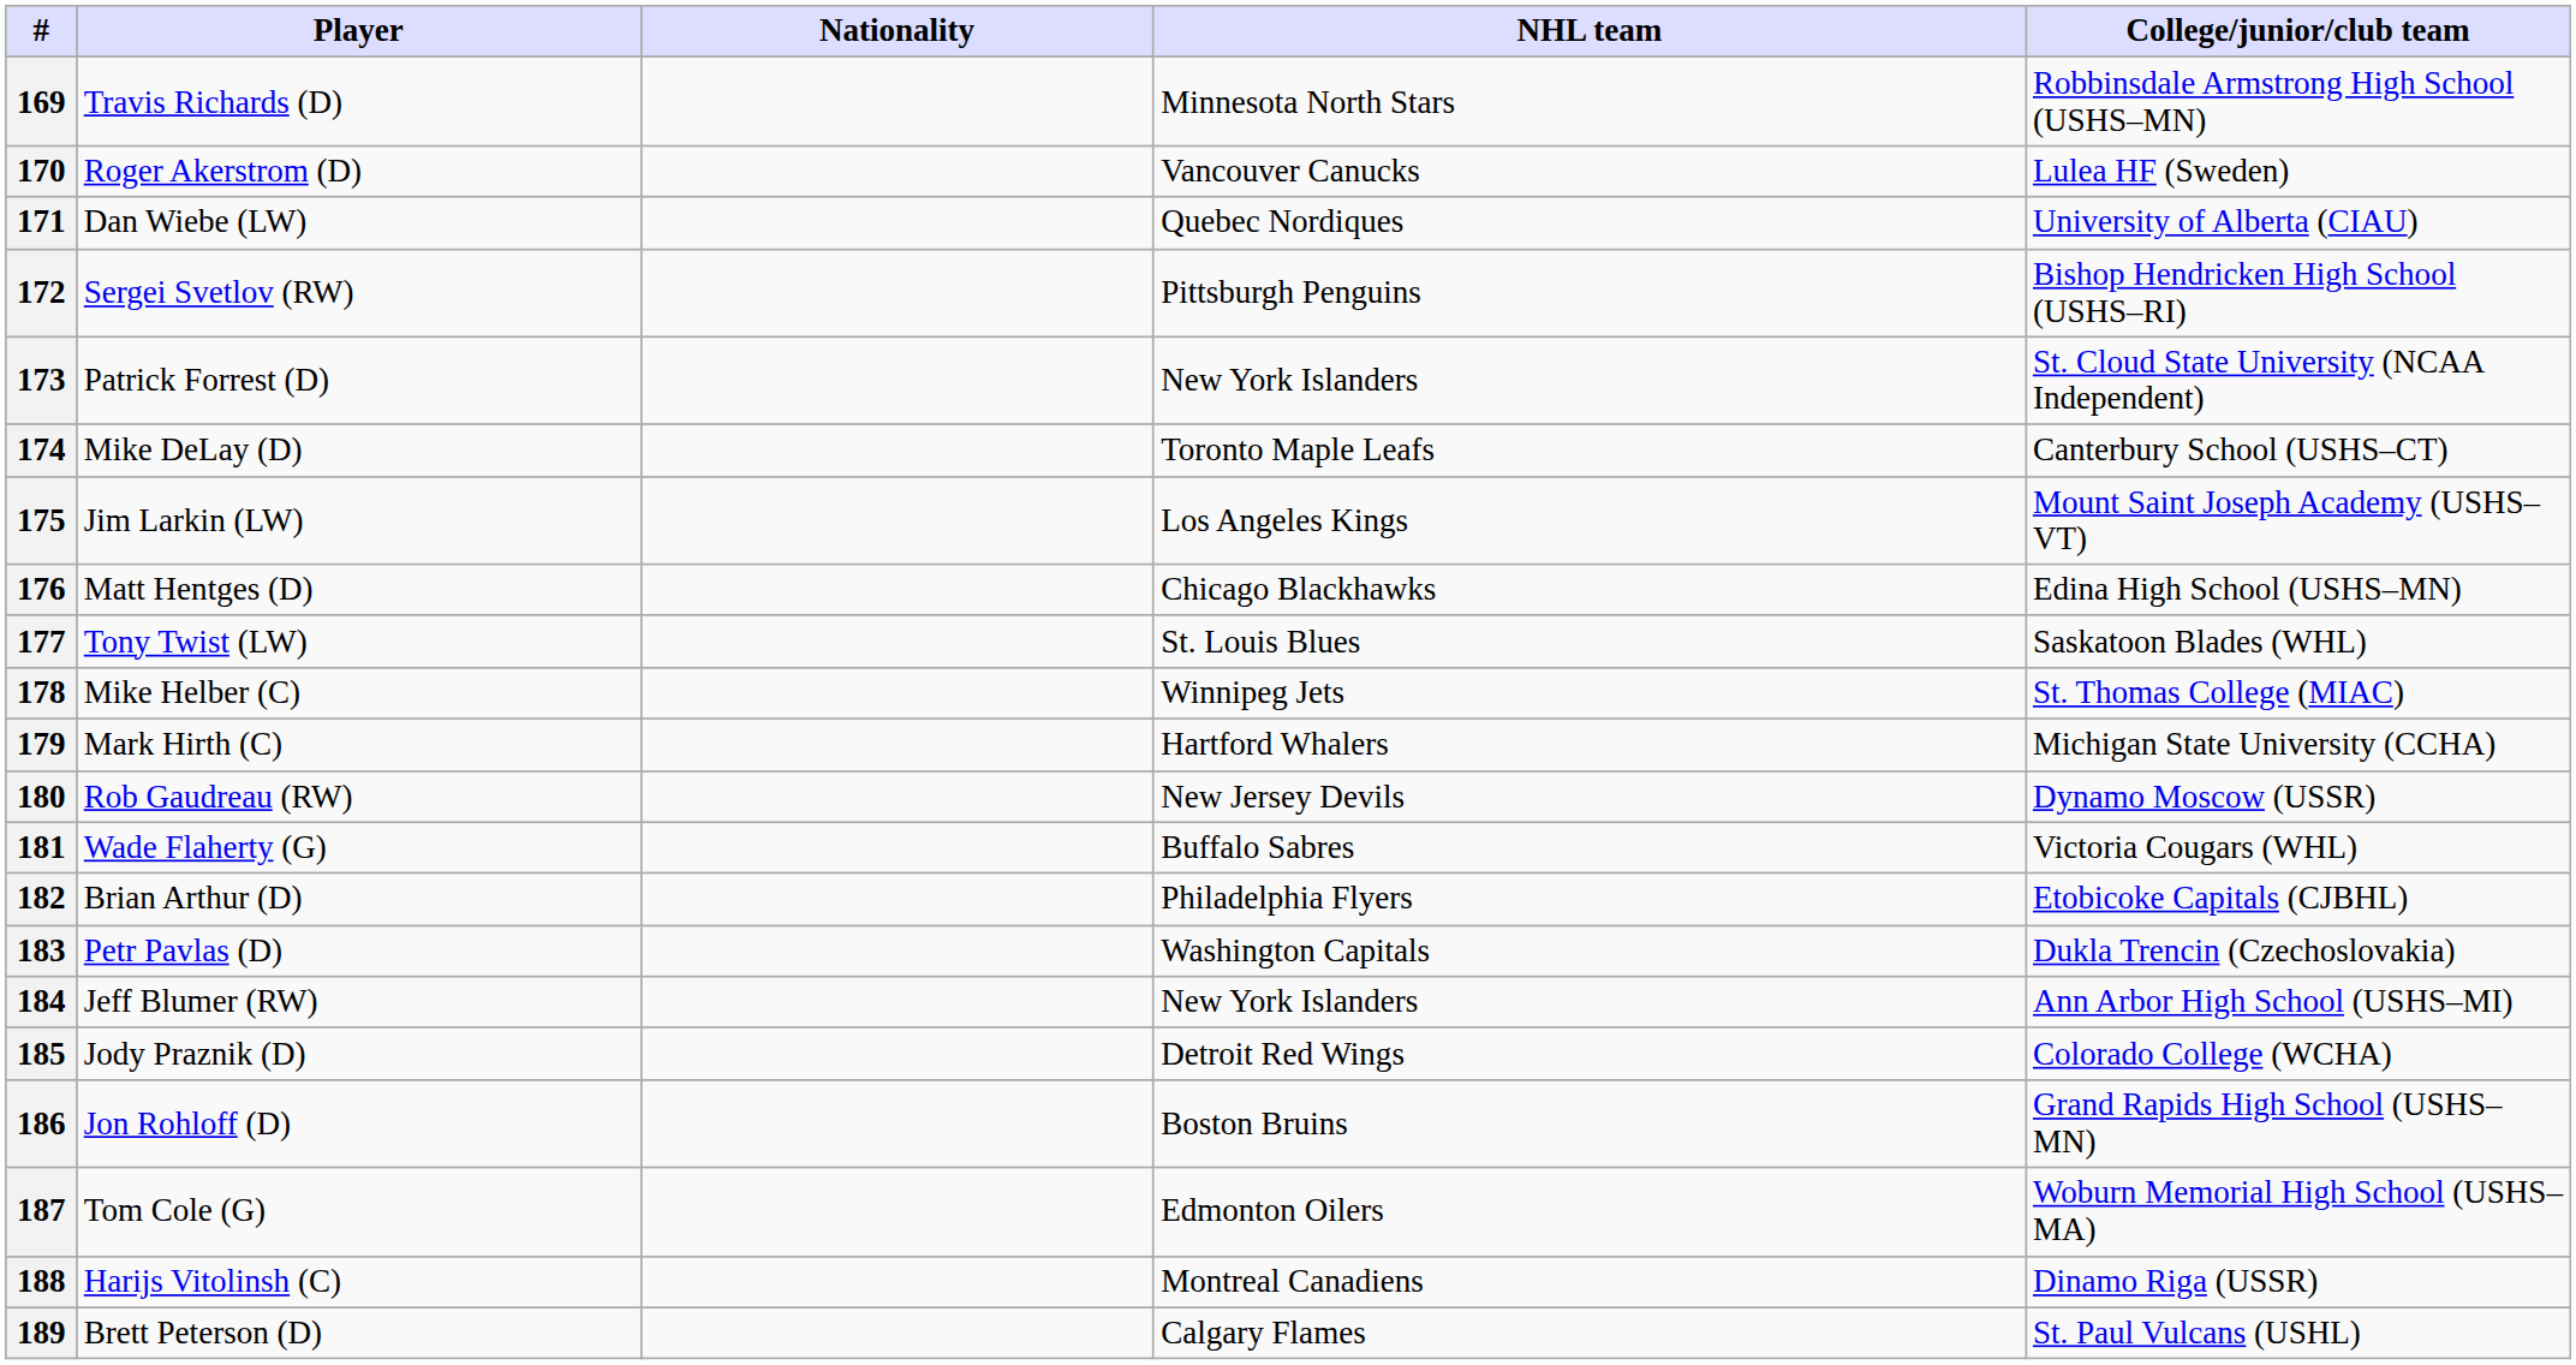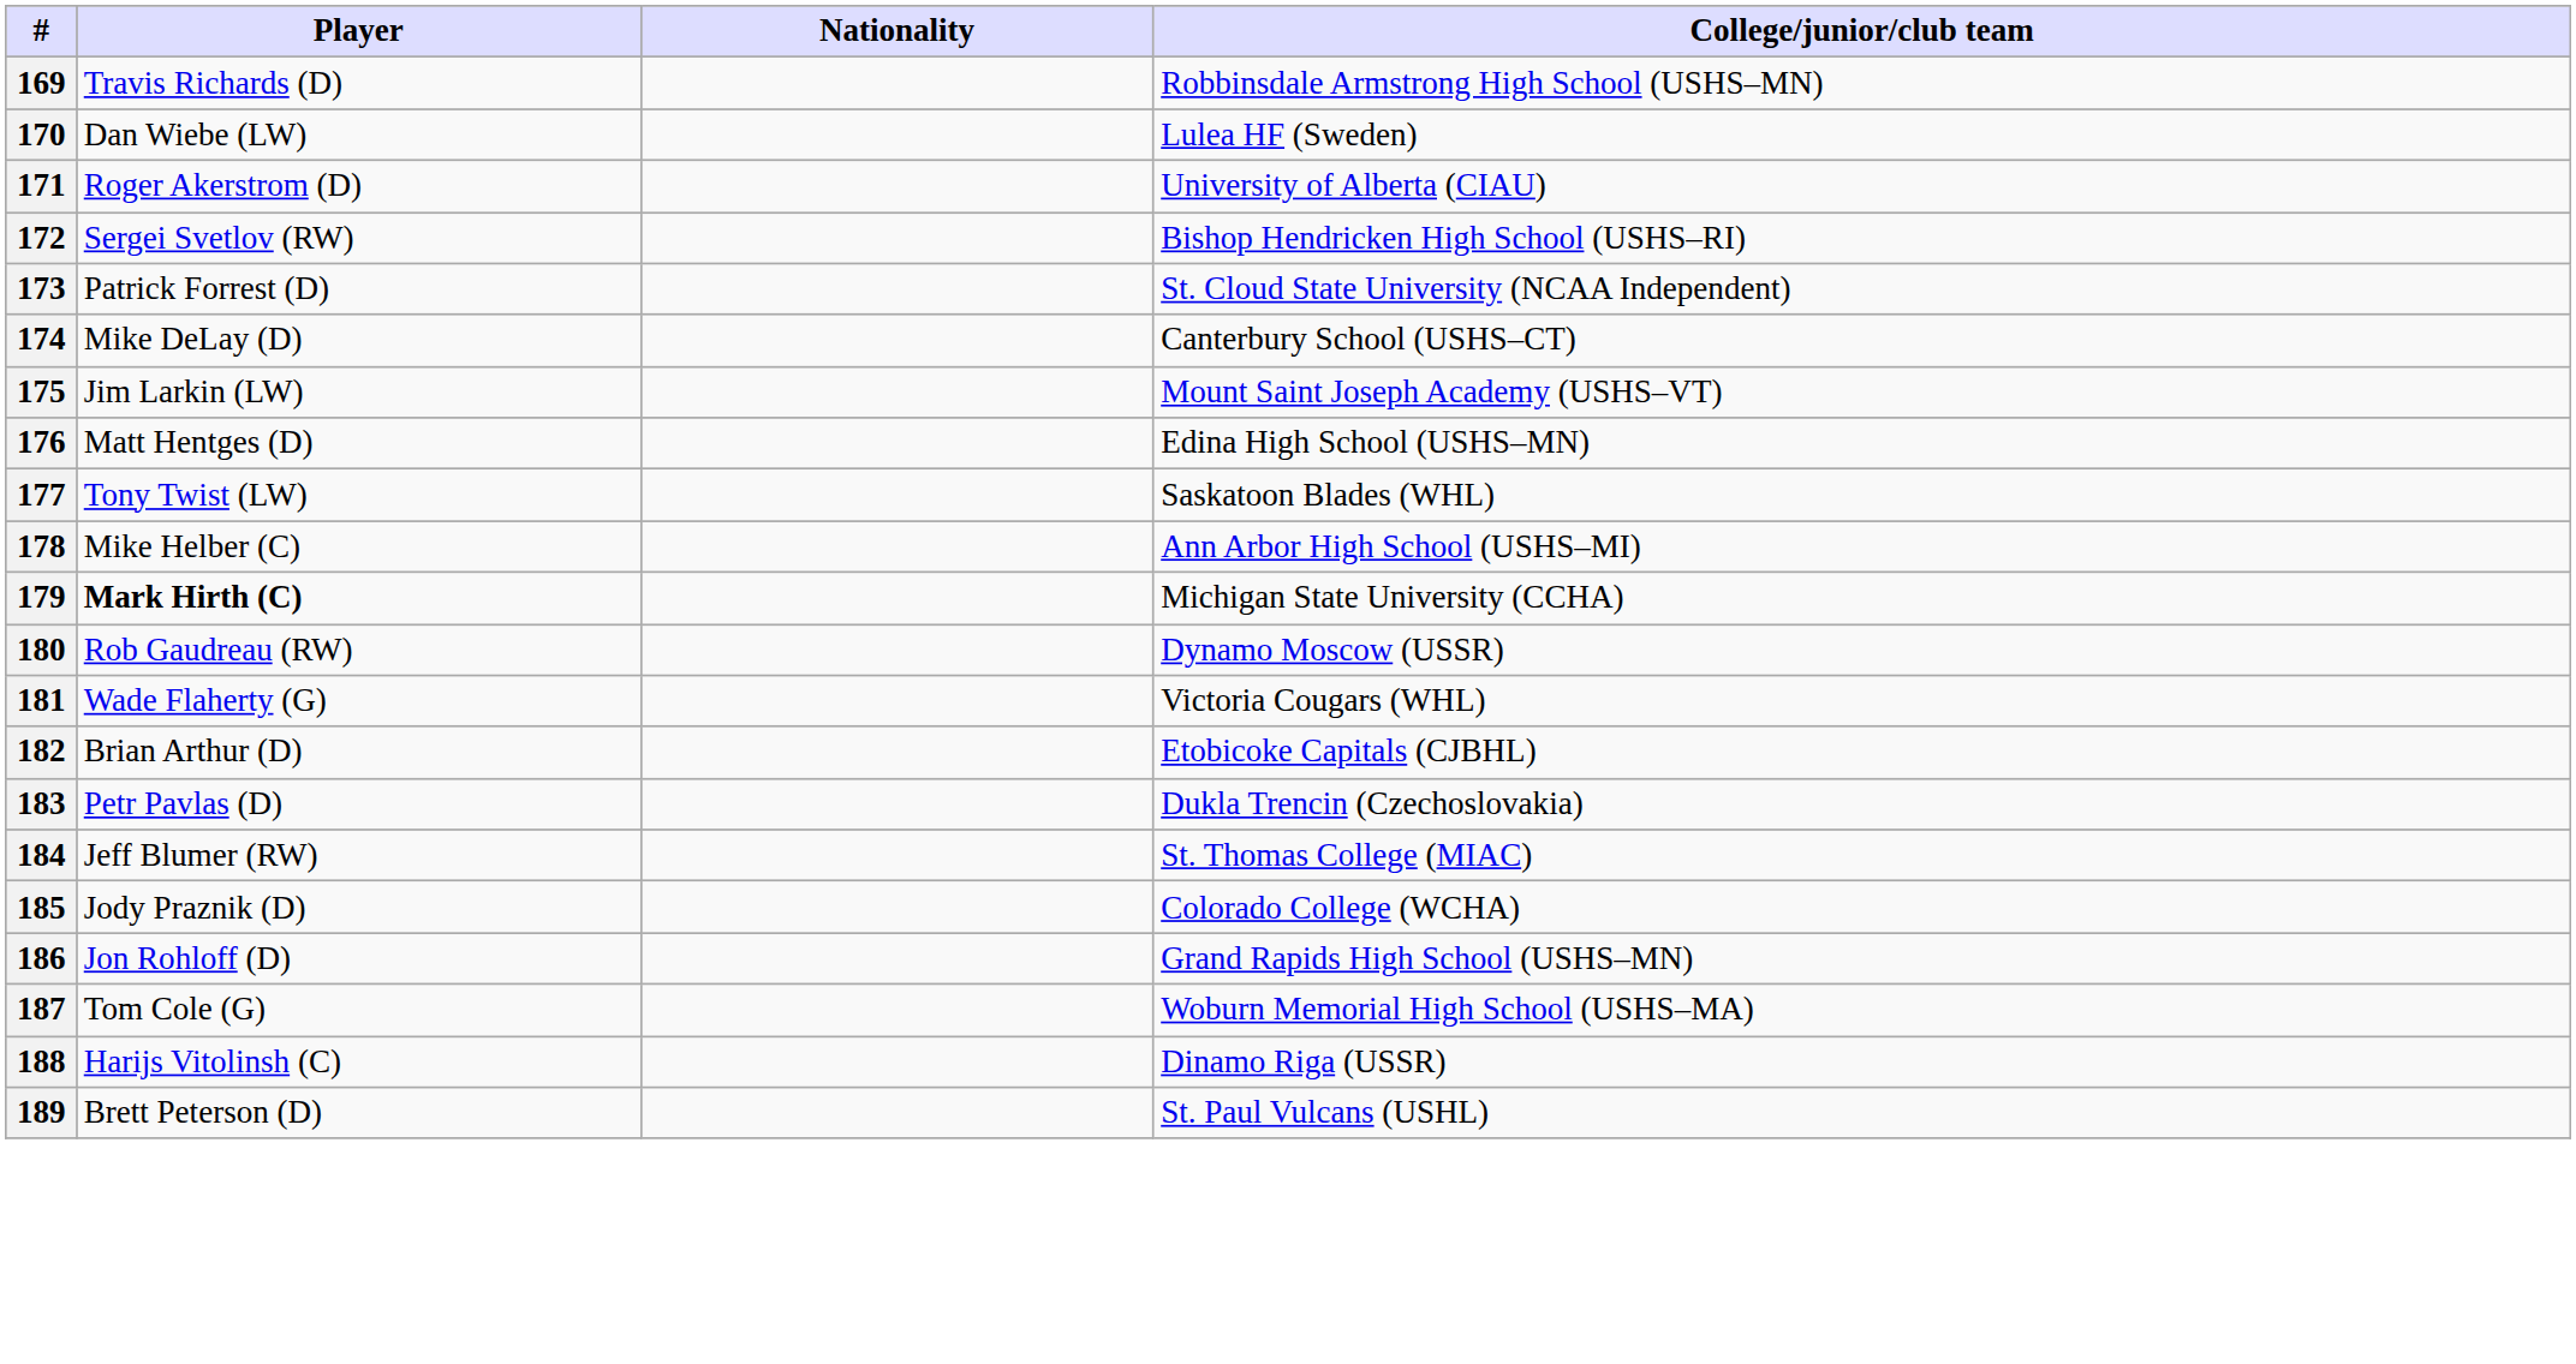- column: NHL team | Minnesota North Stars | Vancouver Canucks | Quebec Nordiques | Pittsburgh Penguins | New York Islanders | Toronto Maple Leafs | Los Angeles Kings | Chicago Blackhawks | St. Louis Blues | Winnipeg Jets | Hartford Whalers | New Jersey Devils | Buffalo Sabres | Philadelphia Flyers | Washington Capitals | New York Islanders | Detroit Red Wings | Boston Bruins | Edmonton Oilers | Montreal Canadiens | Calgary Flames
170 | Player: Roger Akerstrom (D) -> Dan Wiebe (LW)
171 | Player: Dan Wiebe (LW) -> Roger Akerstrom (D)
178 | College/junior/club team: St. Thomas College (MIAC) -> Ann Arbor High School (USHS–MI)
179 | Player: normal -> bold
184 | College/junior/club team: Ann Arbor High School (USHS–MI) -> St. Thomas College (MIAC)
